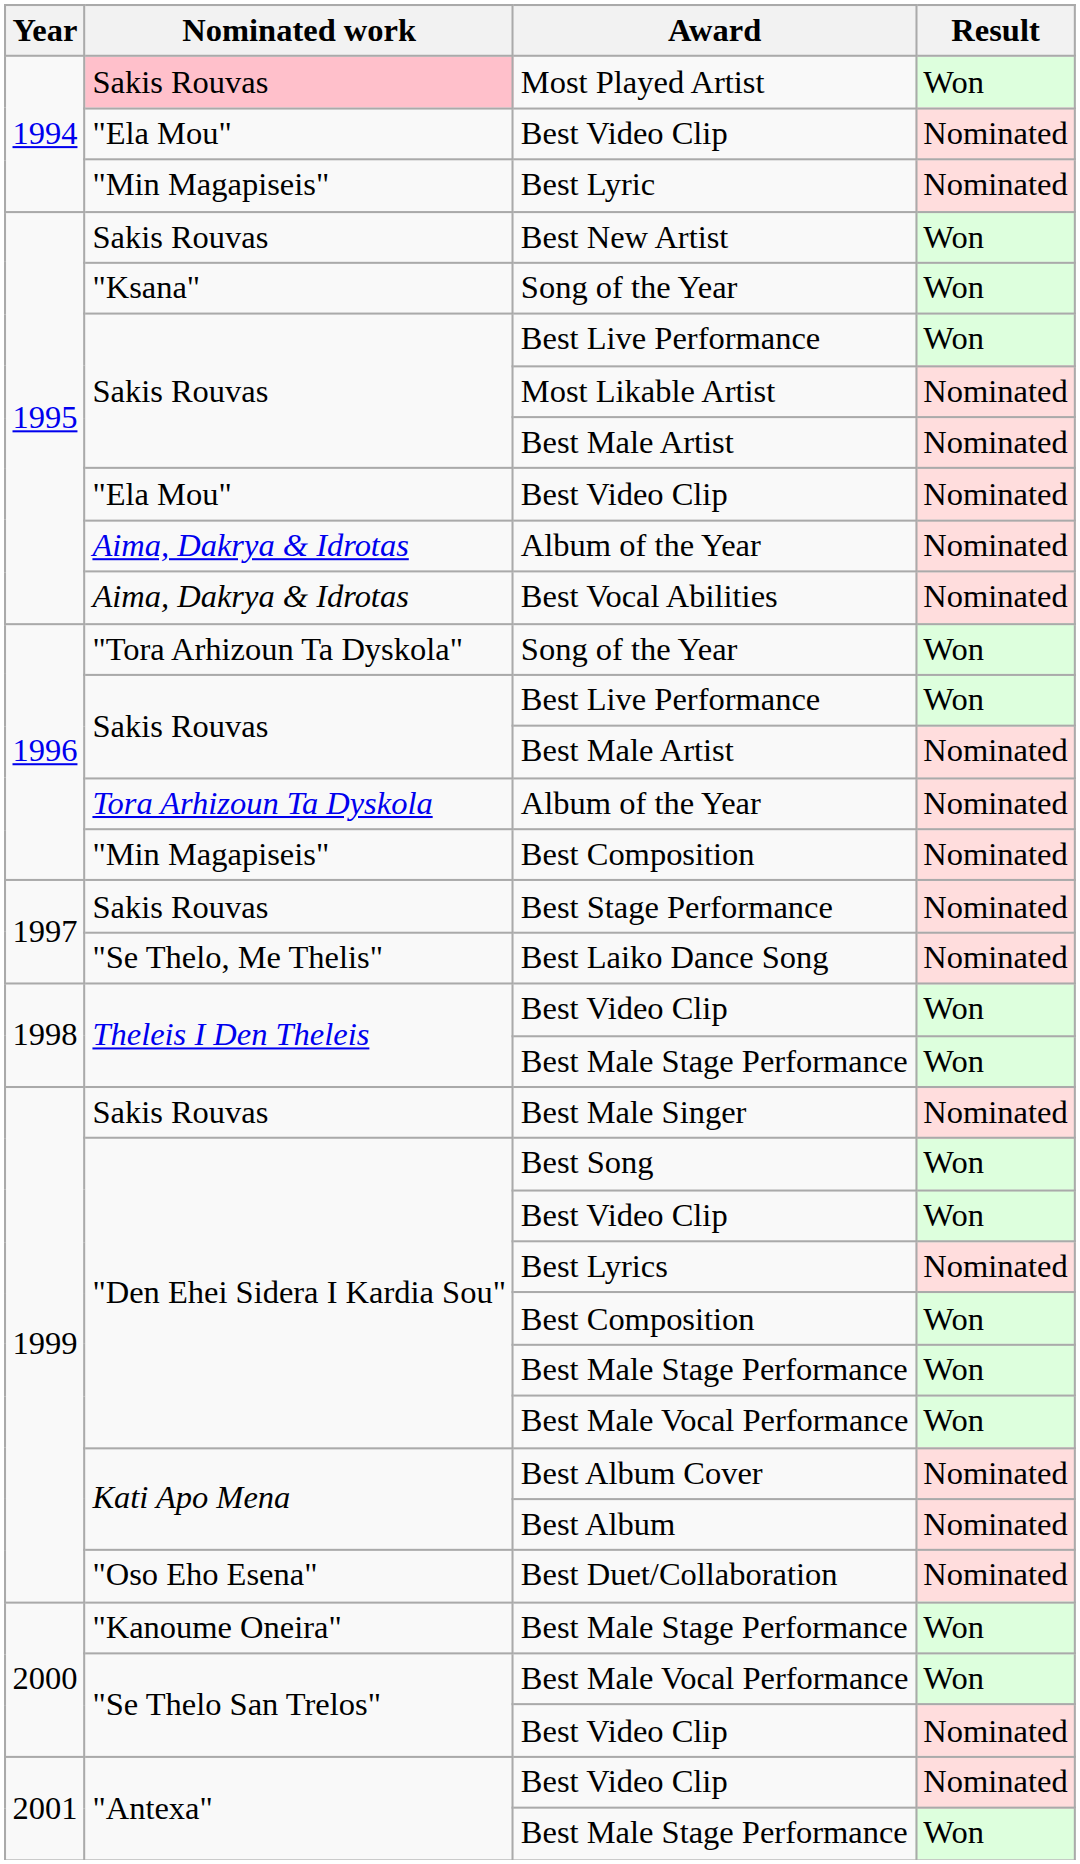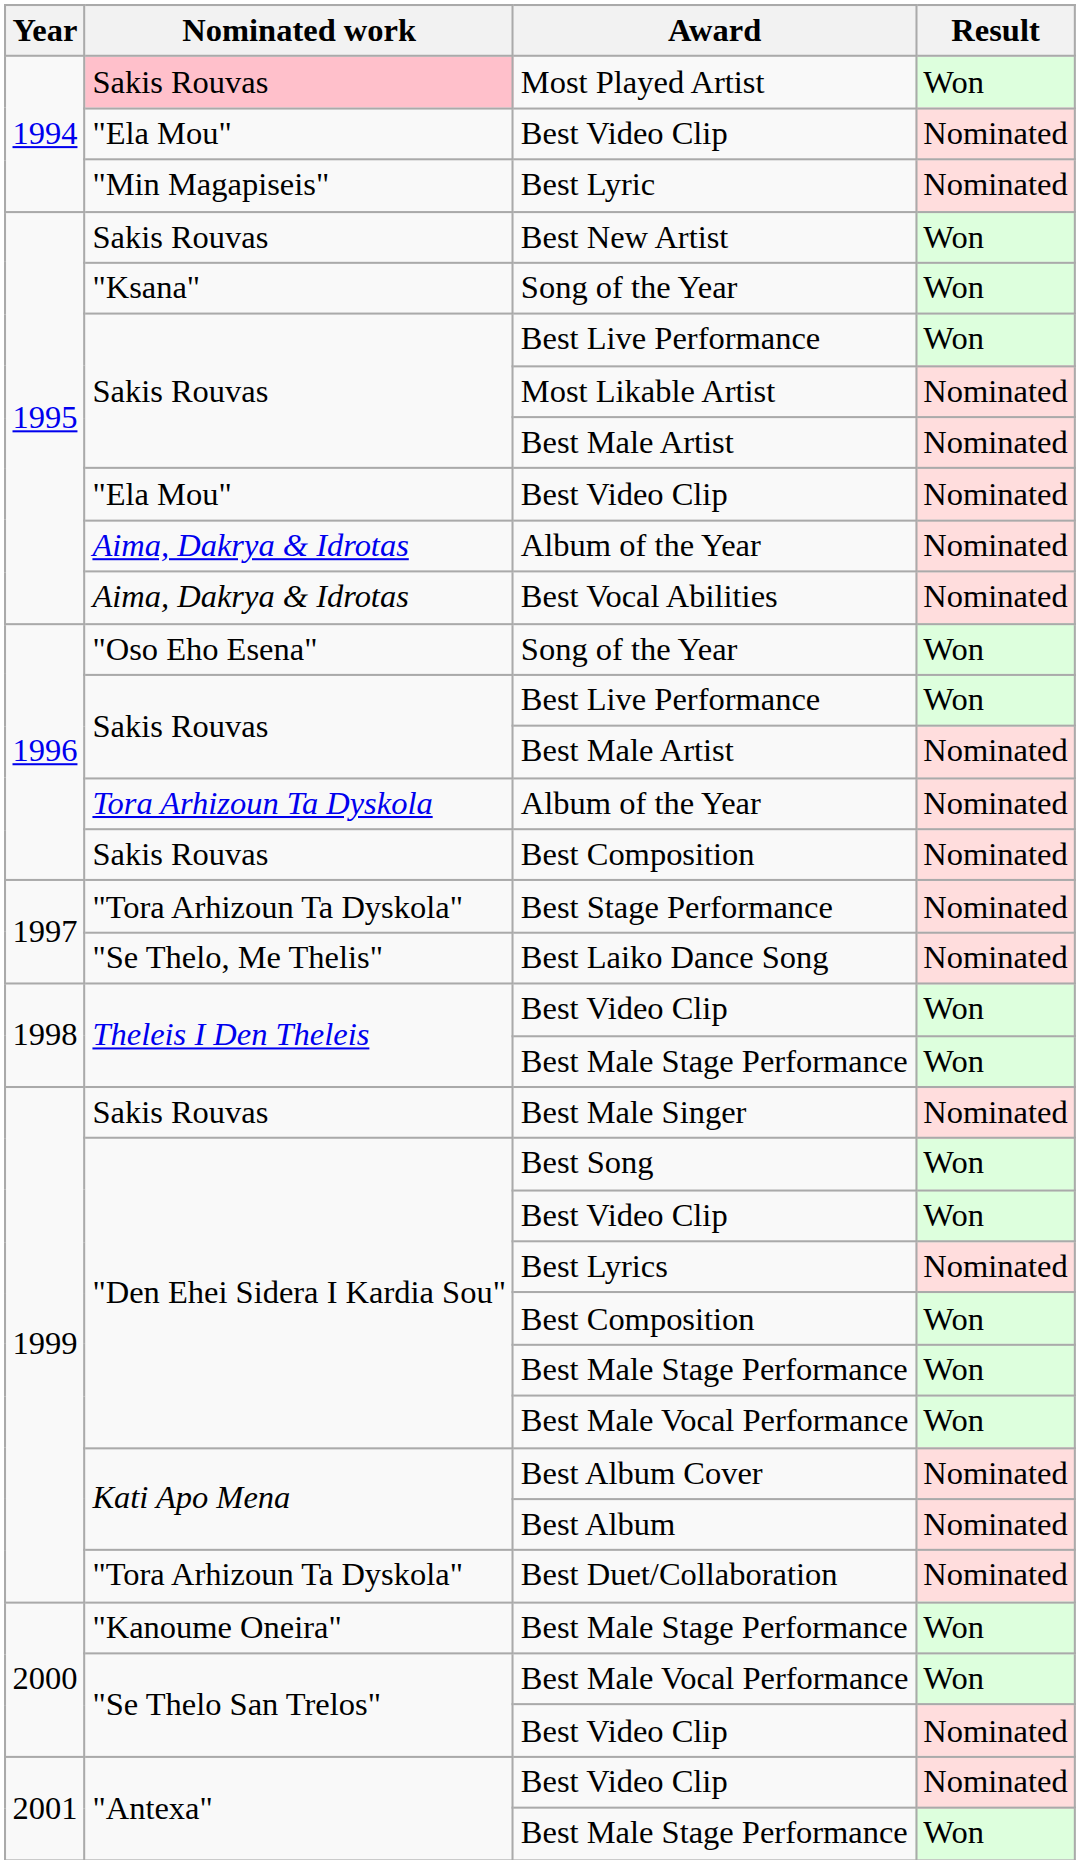1996 / Song of the Year | Nominated work: "Tora Arhizoun Ta Dyskola" -> "Oso Eho Esena"
1996 / Best Composition | Nominated work: "Min Magapiseis" -> Sakis Rouvas
Best Stage Performance | Nominated work: Sakis Rouvas -> "Tora Arhizoun Ta Dyskola"
Best Duet/Collaboration | Nominated work: "Oso Eho Esena" -> "Tora Arhizoun Ta Dyskola"
